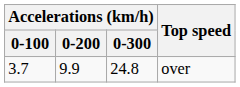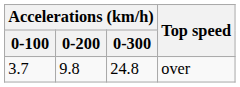over | Accelerations (km/h) / 0-200: 9.9 -> 9.8
